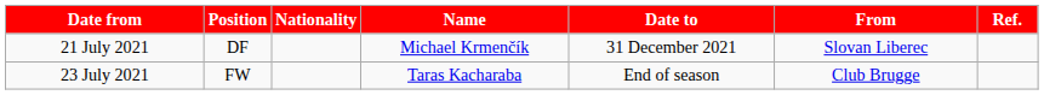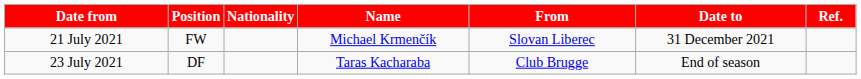columns swapped: From <-> Date to
21 July 2021 | Position: DF -> FW
23 July 2021 | Position: FW -> DF
